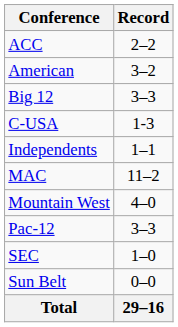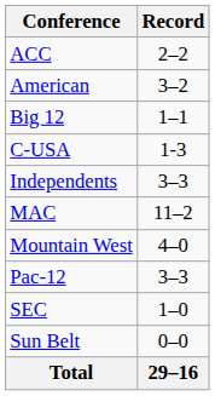Big 12 | Record: 3–3 -> 1–1
Independents | Record: 1–1 -> 3–3
